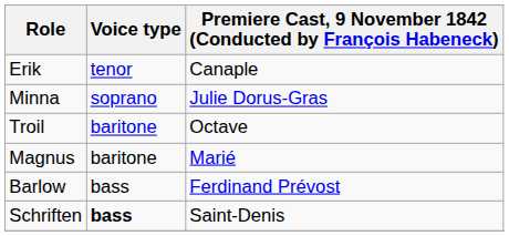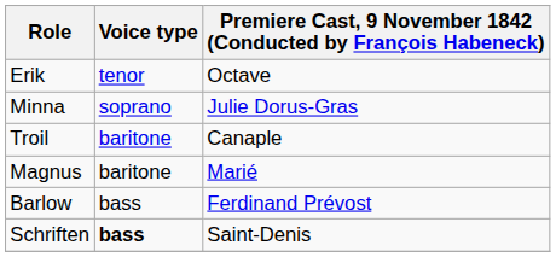Erik | column 3: Canaple -> Octave
Troil | column 3: Octave -> Canaple
